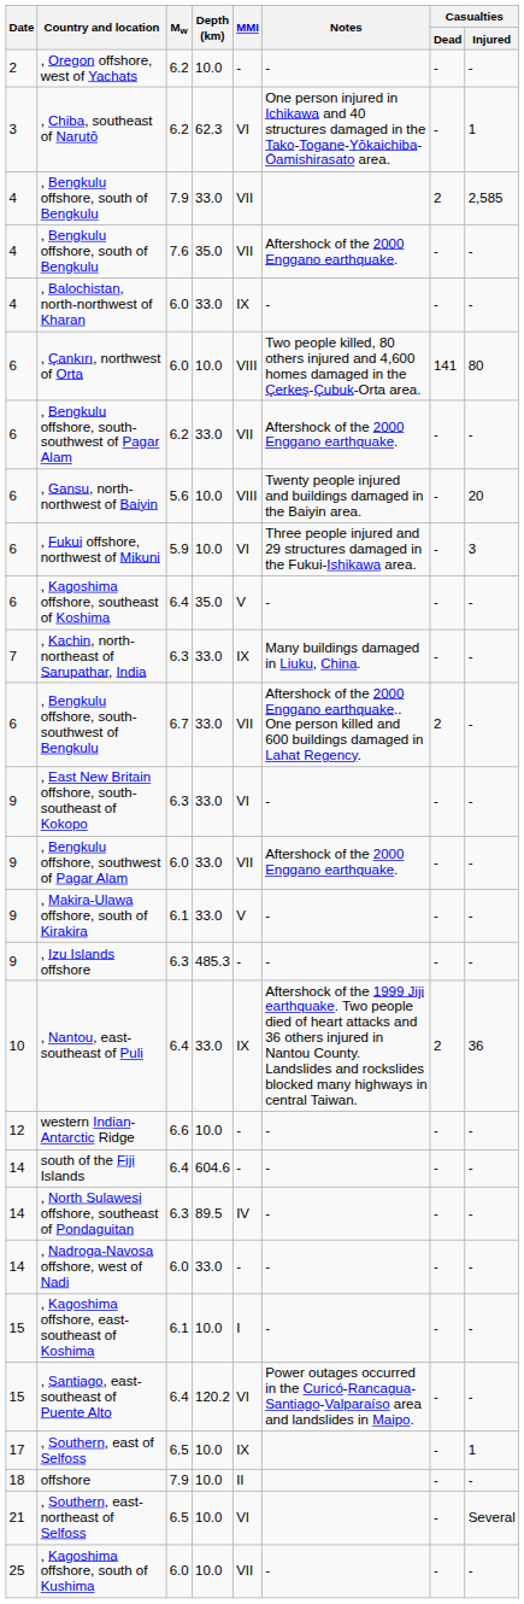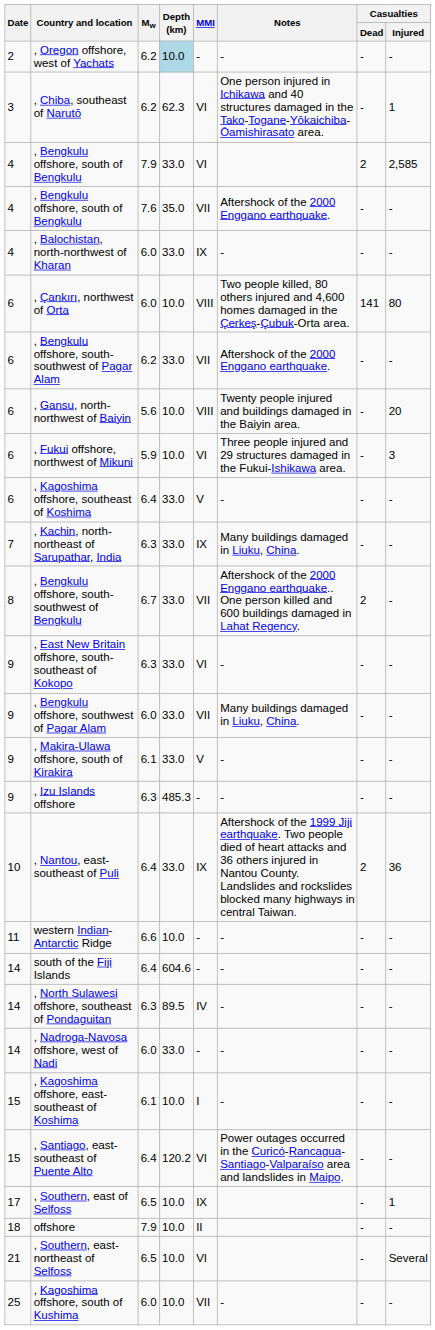, Oregon offshore, west of Yachats | Depth (km): no background -> lightblue background
, Bengkulu offshore, south of Bengkulu / 7.9 | MMI: VII -> VI
, Kagoshima offshore, southeast of Koshima | Depth (km): 35.0 -> 33.0
, Bengkulu offshore, south-southwest of Bengkulu | Date: 6 -> 8
, Bengkulu offshore, southwest of Pagar Alam | Notes: Aftershock of the 2000 Enggano earthquake. -> Many buildings damaged in Liuku, China.
western Indian-Antarctic Ridge | Date: 12 -> 11
